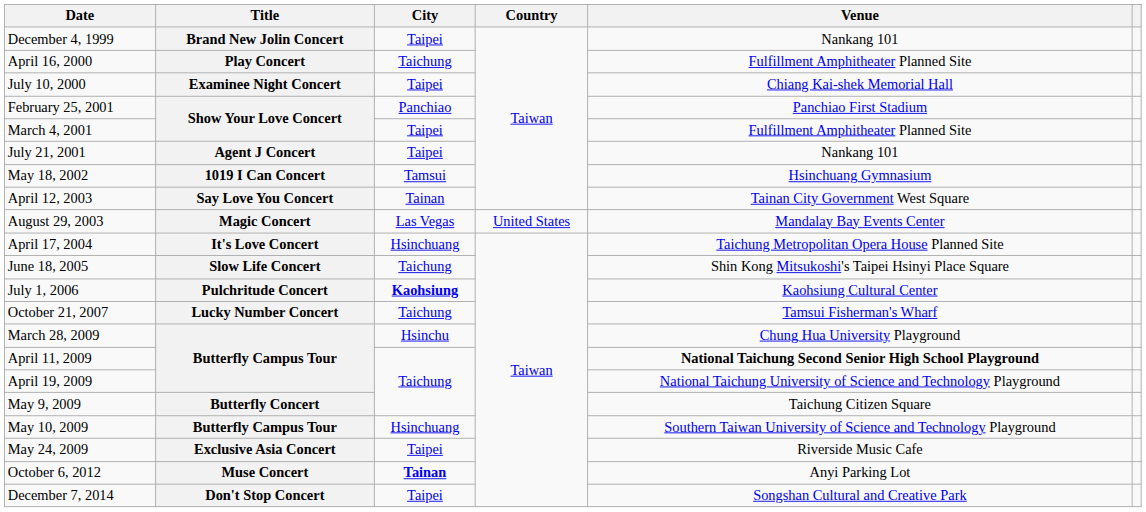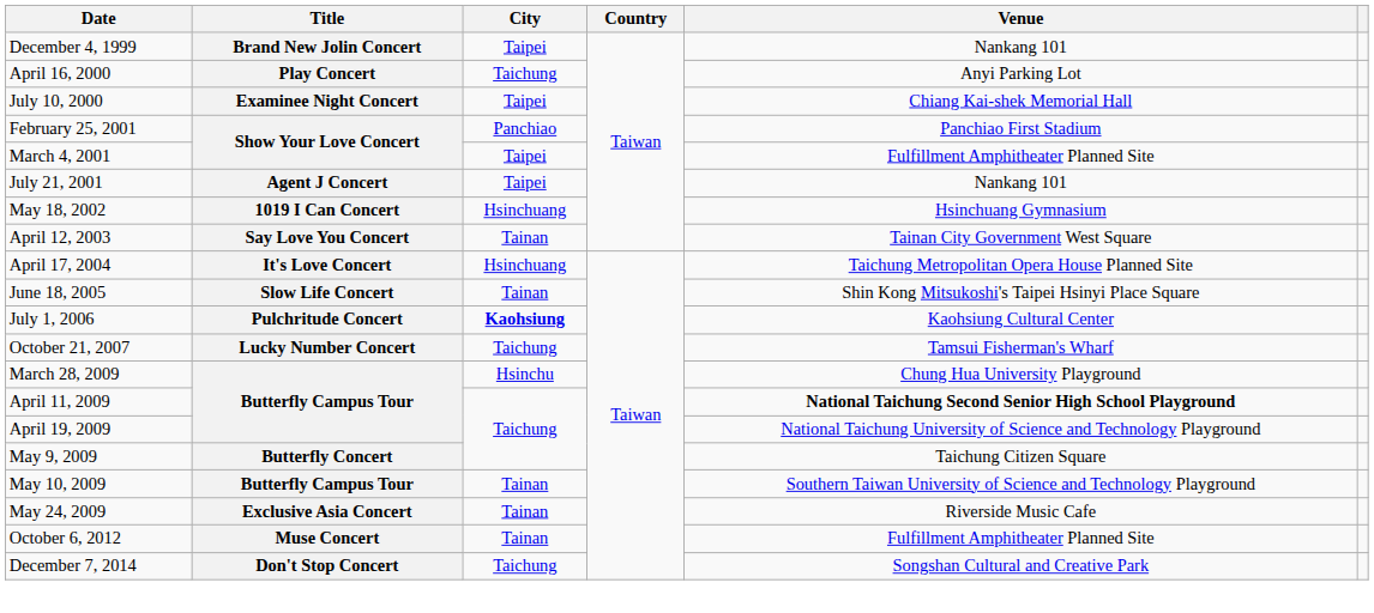April 16, 2000 | Venue: Fulfillment Amphitheater Planned Site -> Anyi Parking Lot
May 18, 2002 | City: Tamsui -> Hsinchuang
- row: August 29, 2003 | Magic Concert | Las Vegas | United States | Mandalay Bay Events Center
June 18, 2005 | City: Taichung -> Tainan
May 10, 2009 | City: Hsinchuang -> Tainan
May 24, 2009 | City: Taipei -> Tainan
October 6, 2012 | City: bold -> normal
October 6, 2012 | Venue: Anyi Parking Lot -> Fulfillment Amphitheater Planned Site
December 7, 2014 | City: Taipei -> Taichung
